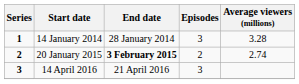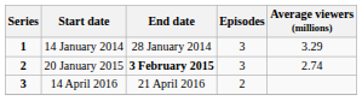14 January 2014 | Average viewers (millions): 3.28 -> 3.29
20 January 2015 | Episodes: 2 -> 3
14 April 2016 | Episodes: 3 -> 2
